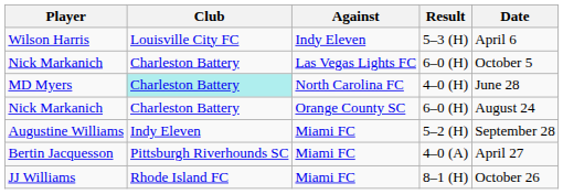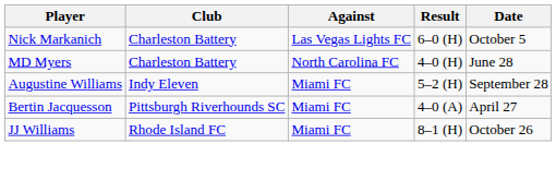- row: Wilson Harris | Louisville City FC | Indy Eleven | 5–3 (H) | April 6
MD Myers | Club: paleturquoise background -> no background
- row: Nick Markanich | Charleston Battery | Orange County SC | 6–0 (H) | August 24
